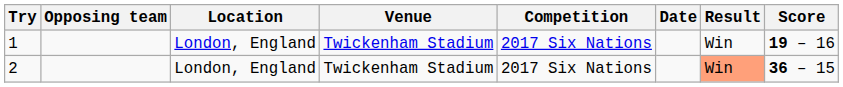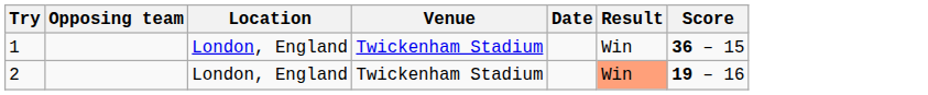- column: Competition | 2017 Six Nations | 2017 Six Nations
1 | Score: 19 – 16 -> 36 – 15
2 | Score: 36 – 15 -> 19 – 16
